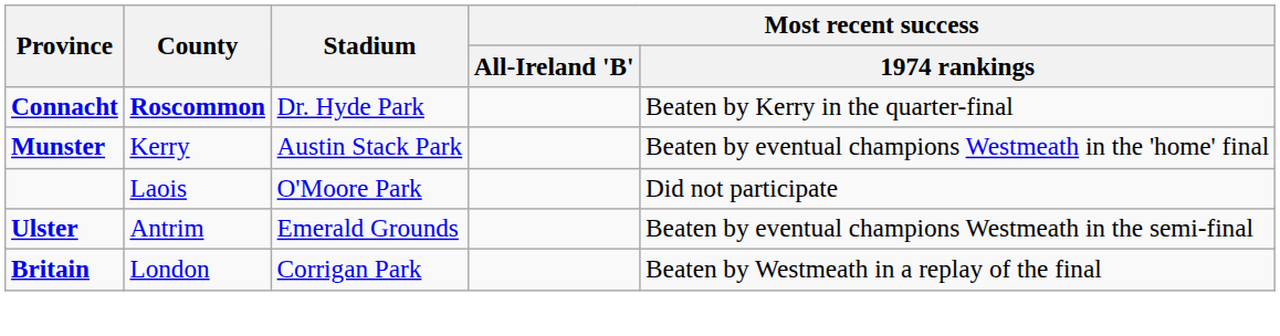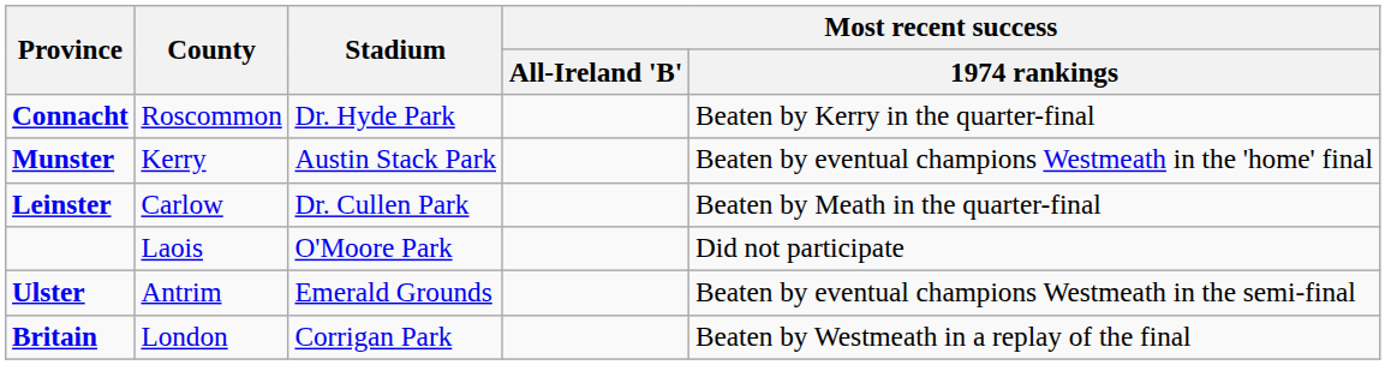Connacht | County: bold -> normal
+ row: Leinster | Carlow | Dr. Cullen Park | Beaten by Meath in the quarter-final
